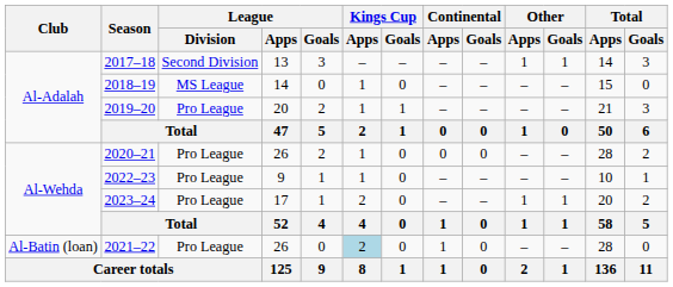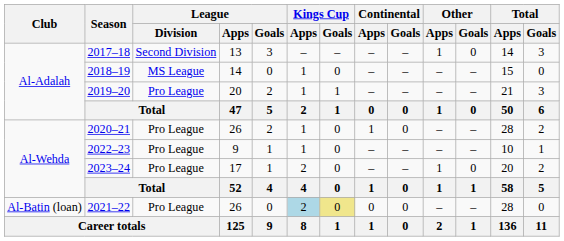2017–18 | Other / Goals: 1 -> 0
2020–21 | Continental / Apps: 0 -> 1
2023–24 | Other / Goals: 1 -> 0
2021–22 | Kings Cup / Goals: no background -> khaki background
2021–22 | Continental / Apps: 1 -> 0
